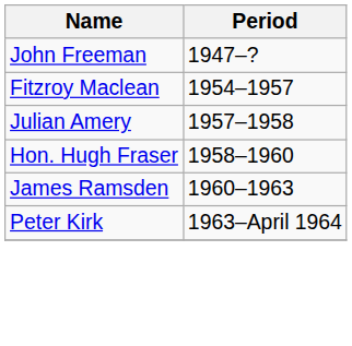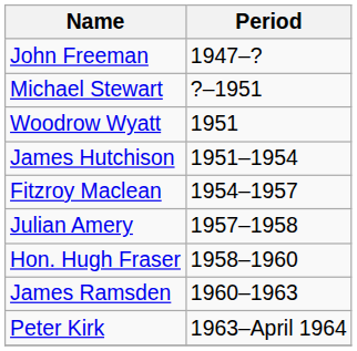+ row: Michael Stewart | ?–1951
+ row: Woodrow Wyatt | 1951
+ row: James Hutchison | 1951–1954
